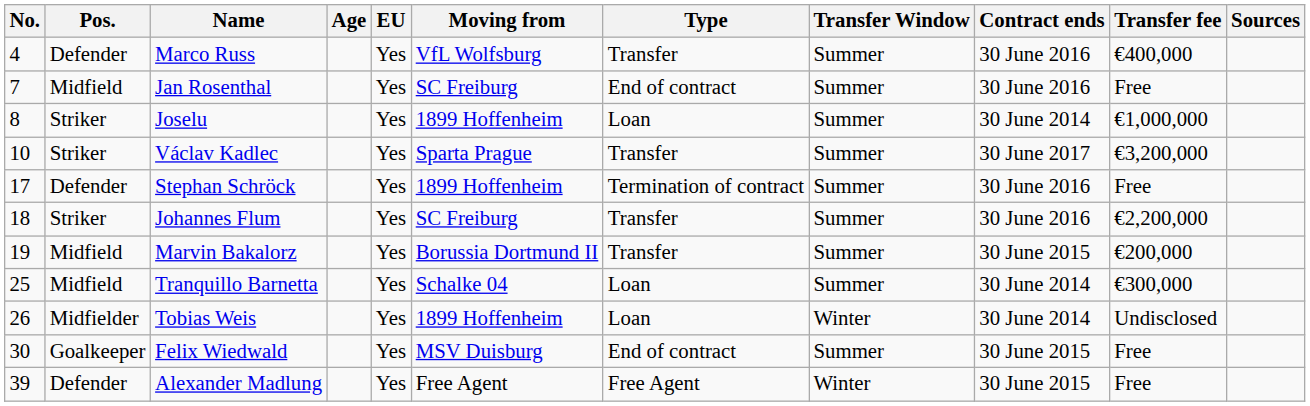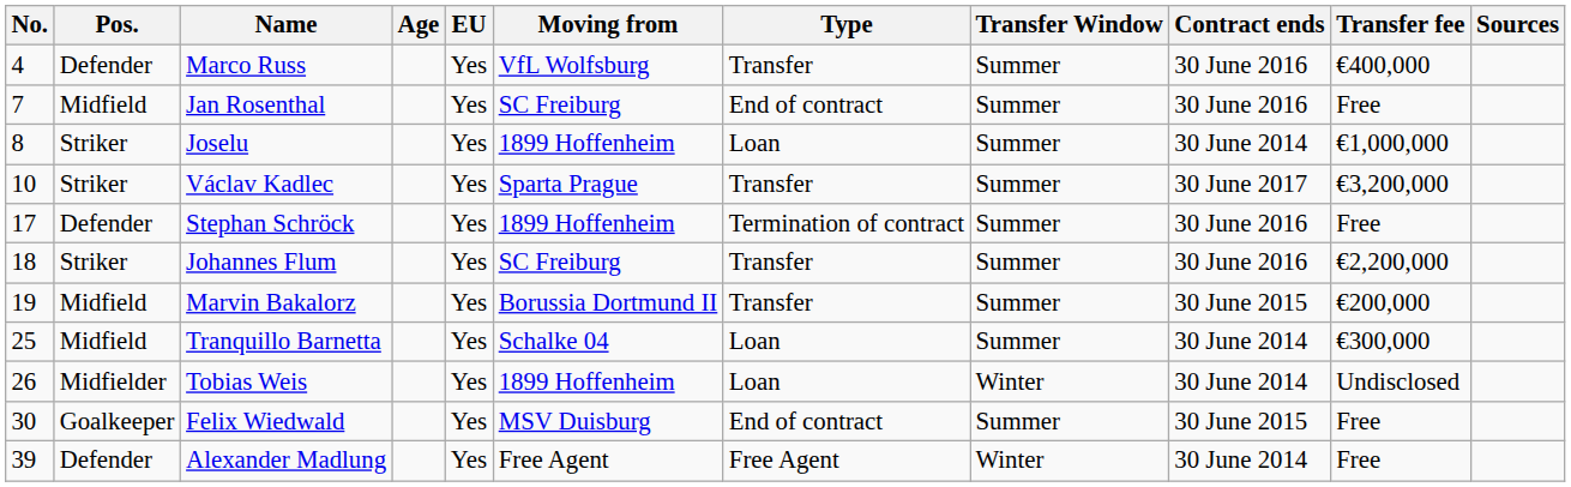Alexander Madlung | Contract ends: 30 June 2015 -> 30 June 2014
